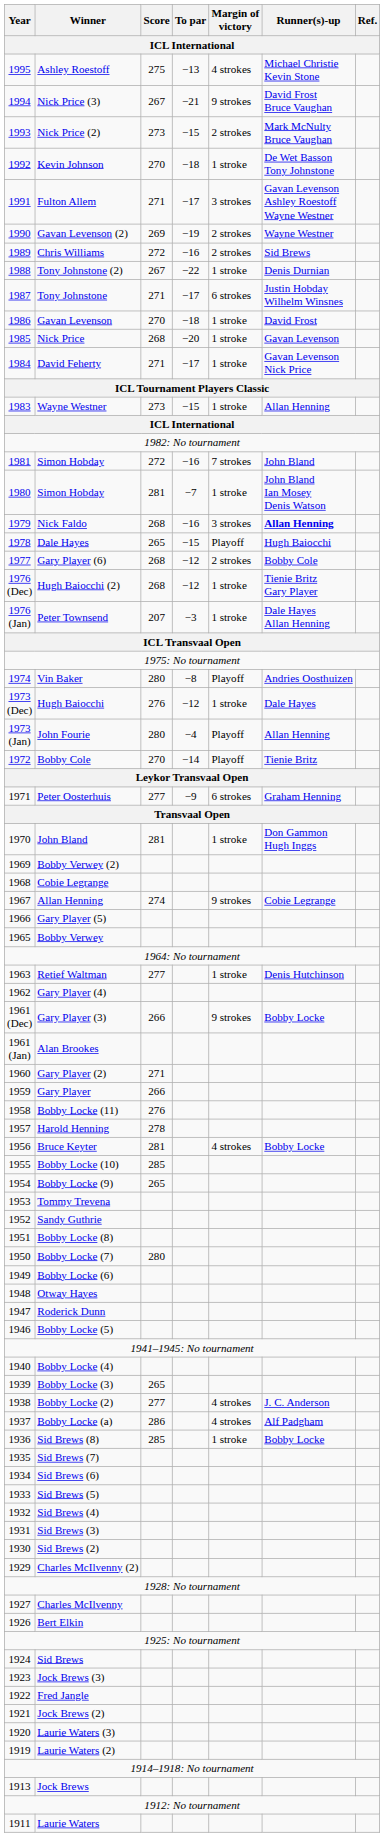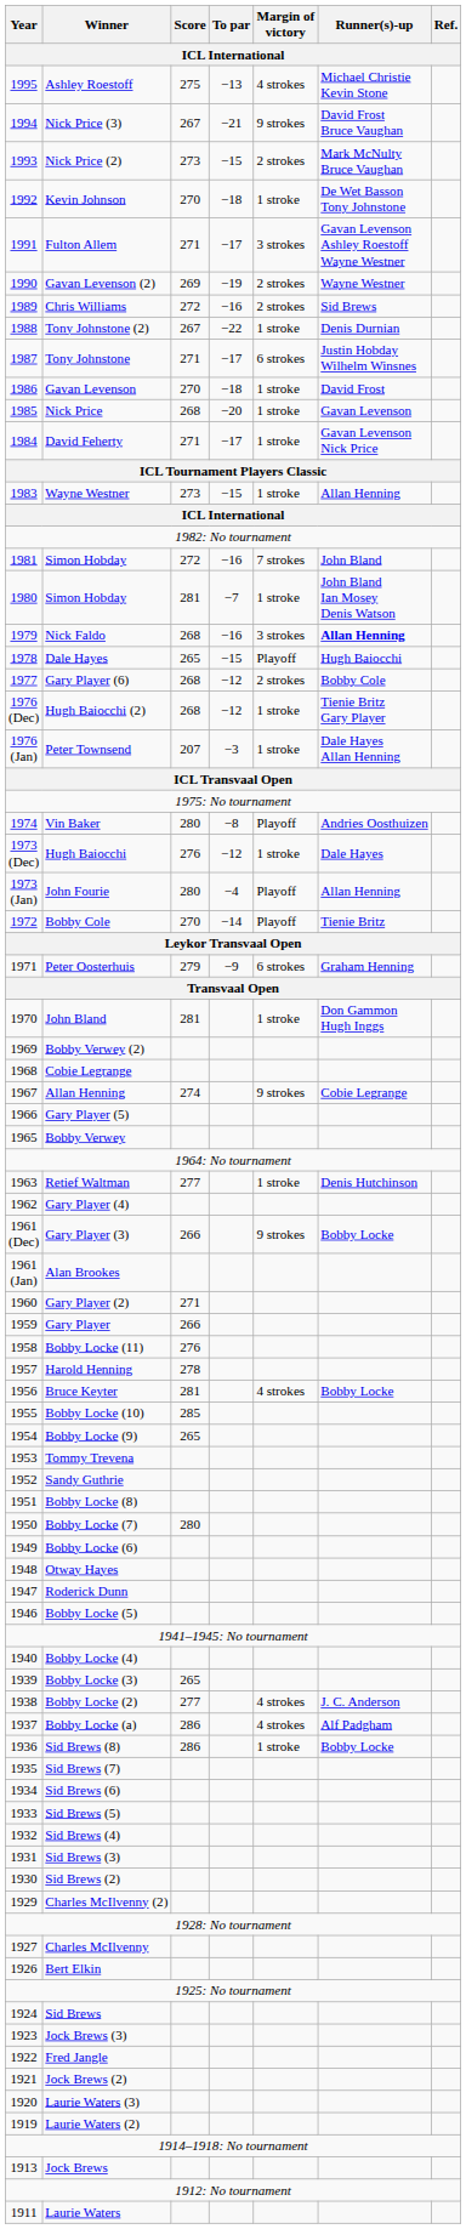Peter Oosterhuis | Score: 277 -> 279
Sid Brews (8) | Score: 285 -> 286
